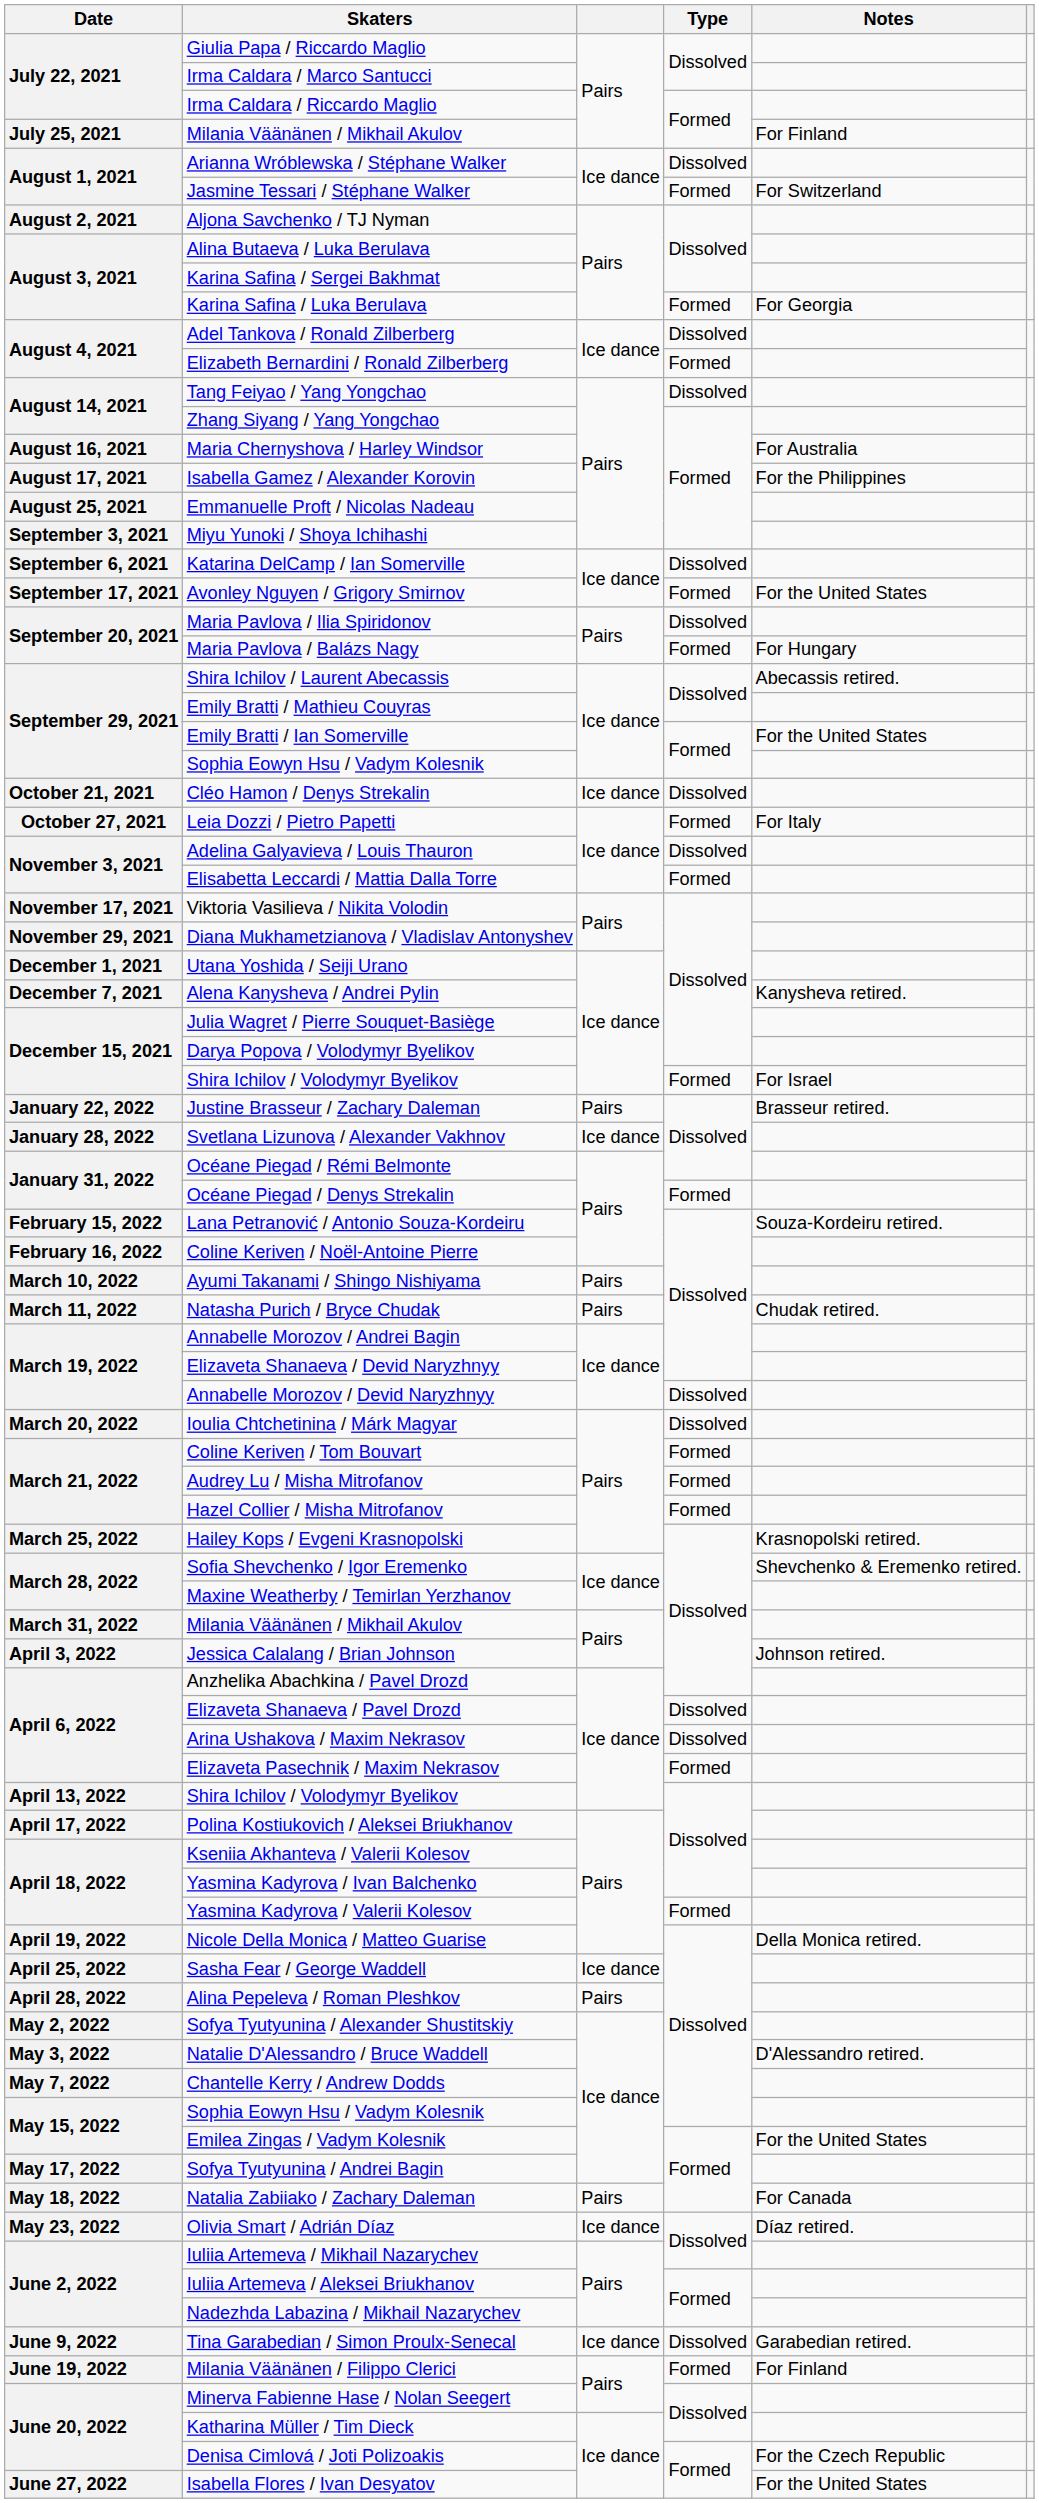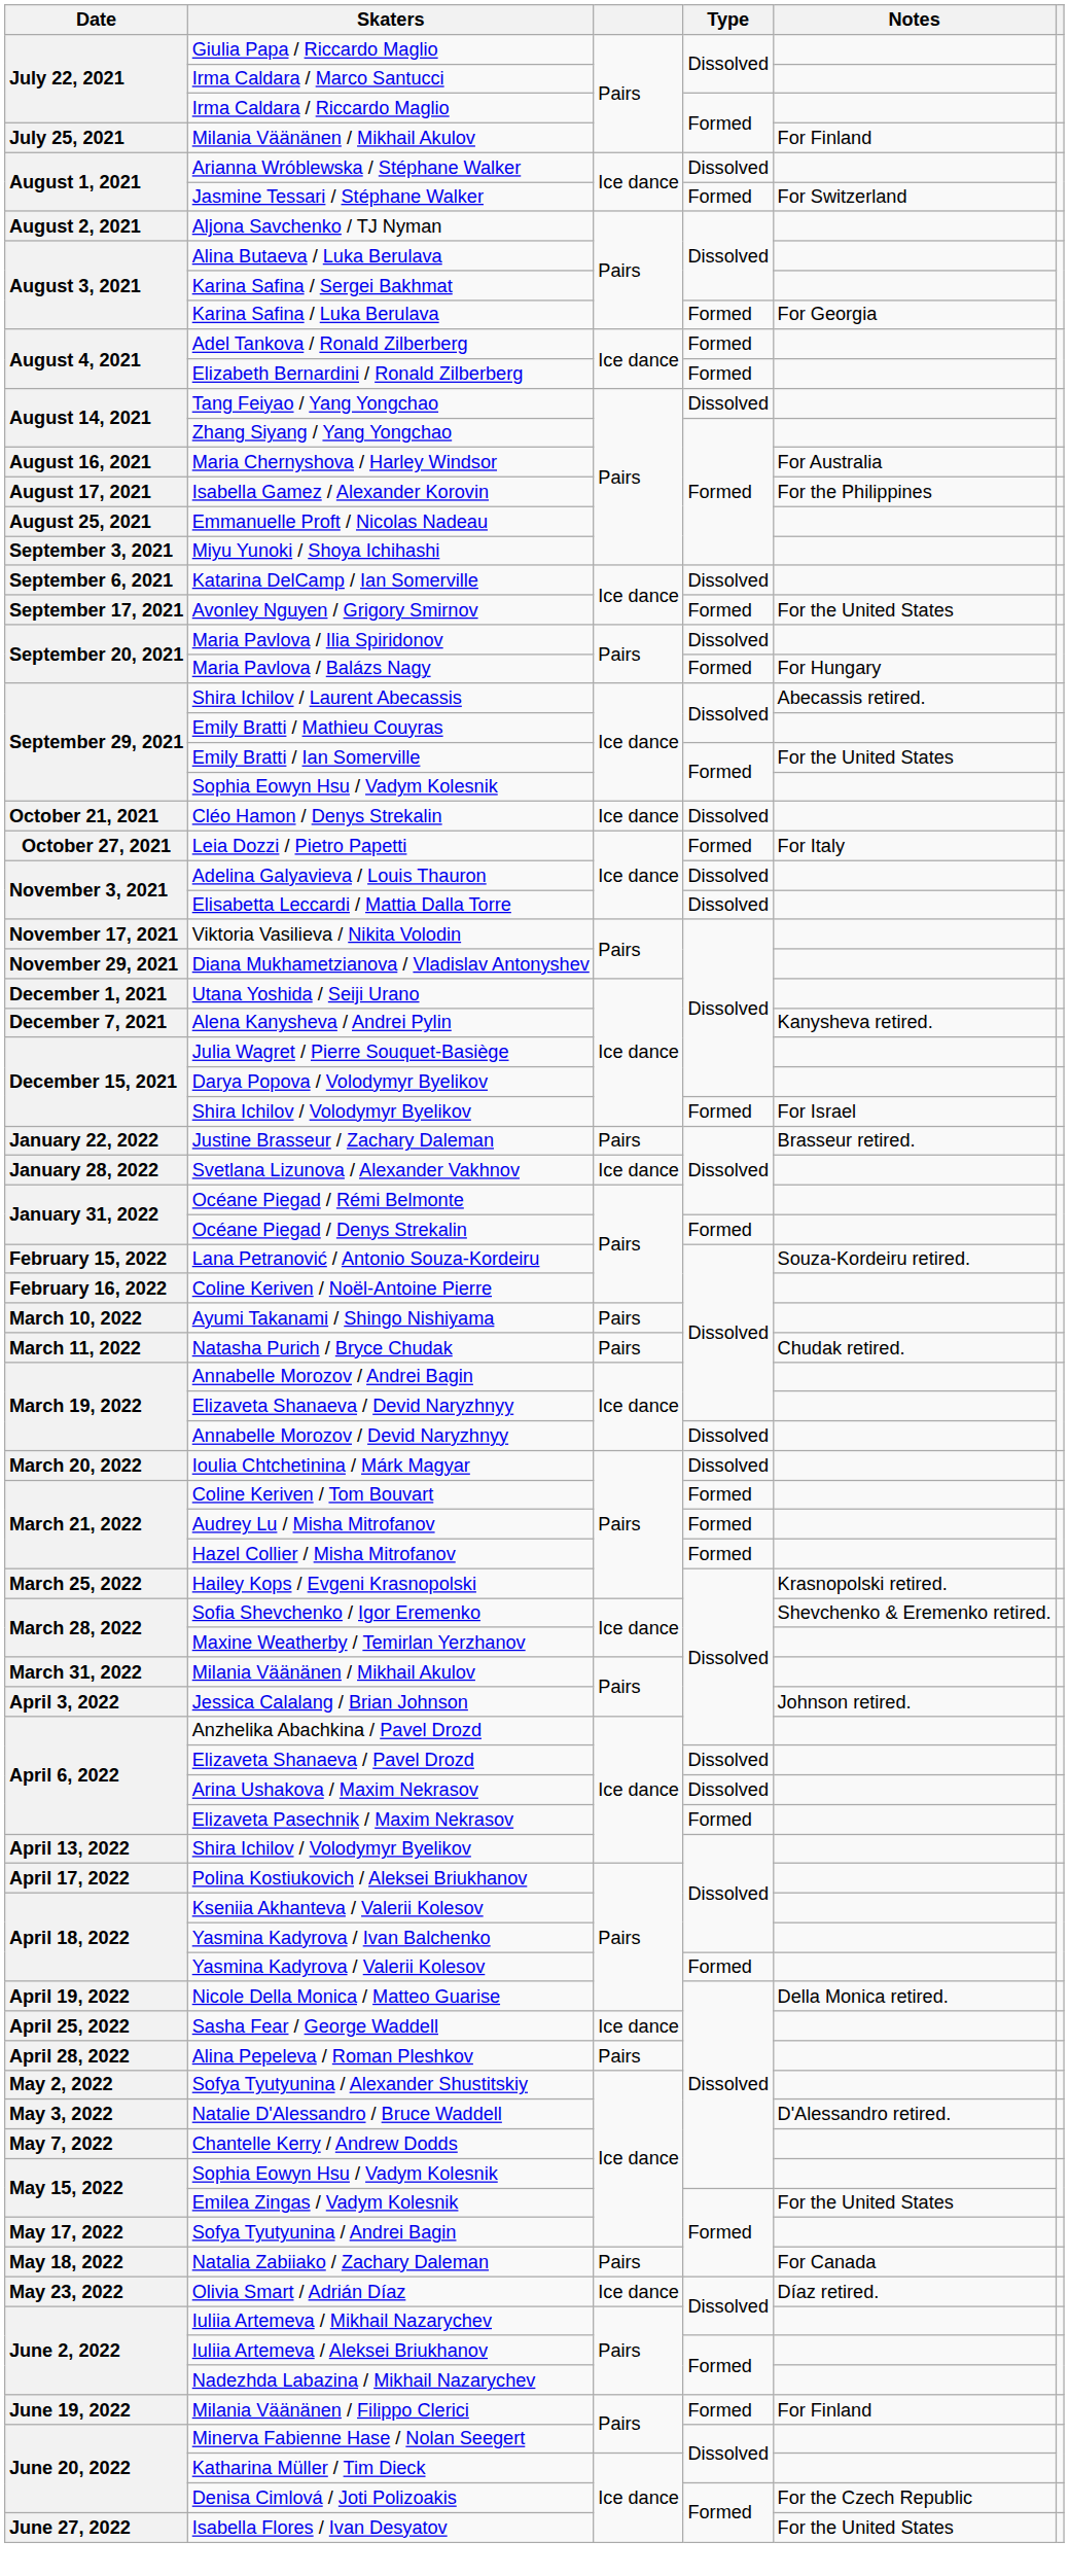Adel Tankova / Ronald Zilberberg | Type: Dissolved -> Formed
Elisabetta Leccardi / Mattia Dalla Torre | Type: Formed -> Dissolved
- row: June 9, 2022 | Tina Garabedian / Simon Proulx-Senecal | Ice dance | Dissolved | Garabedian retired.
